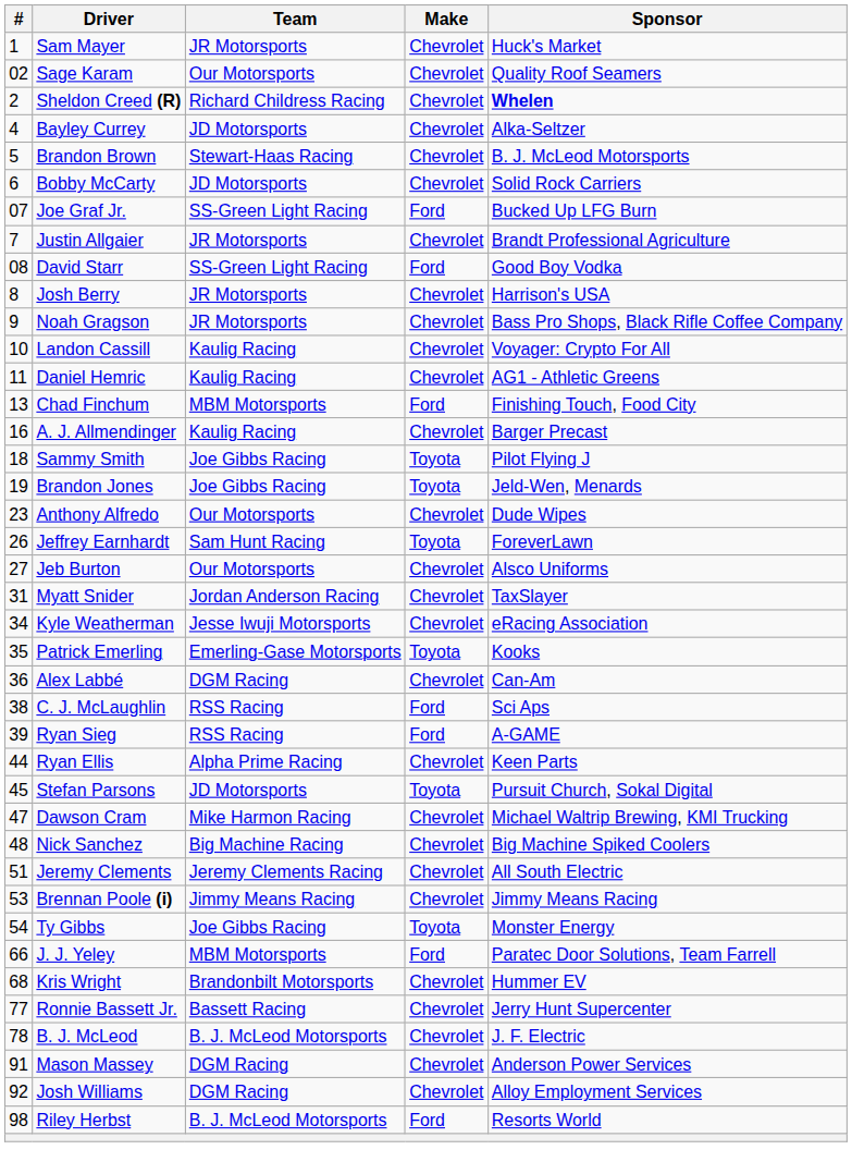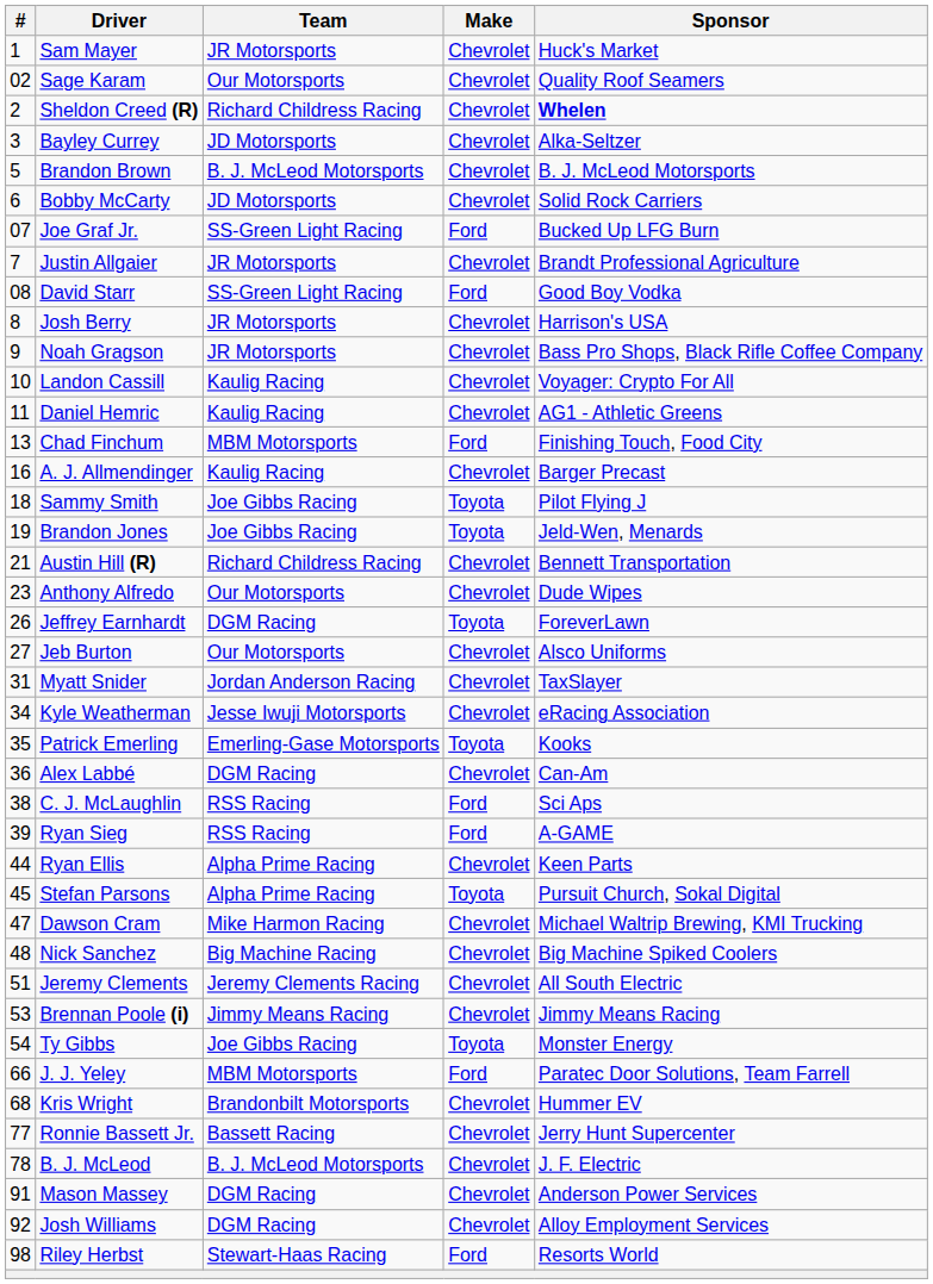Bayley Currey | #: 4 -> 3
Brandon Brown | Team: Stewart-Haas Racing -> B. J. McLeod Motorsports
+ row: 21 | Austin Hill (R) | Richard Childress Racing | Chevrolet | Bennett Transportation
Jeffrey Earnhardt | Team: Sam Hunt Racing -> DGM Racing
Stefan Parsons | Team: JD Motorsports -> Alpha Prime Racing
Riley Herbst | Team: B. J. McLeod Motorsports -> Stewart-Haas Racing
